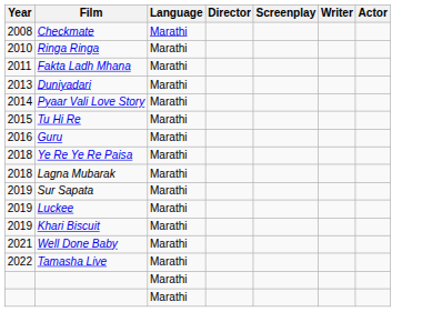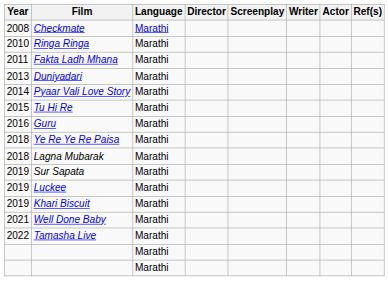+ column: Ref(s)
